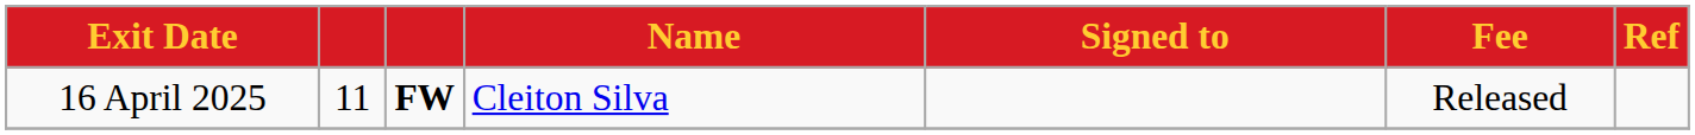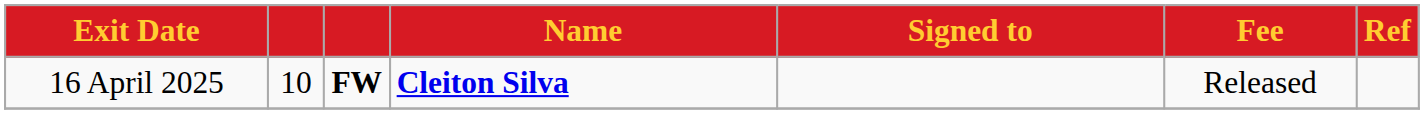16 April 2025 | column 2: 11 -> 10
16 April 2025 | Name: normal -> bold
